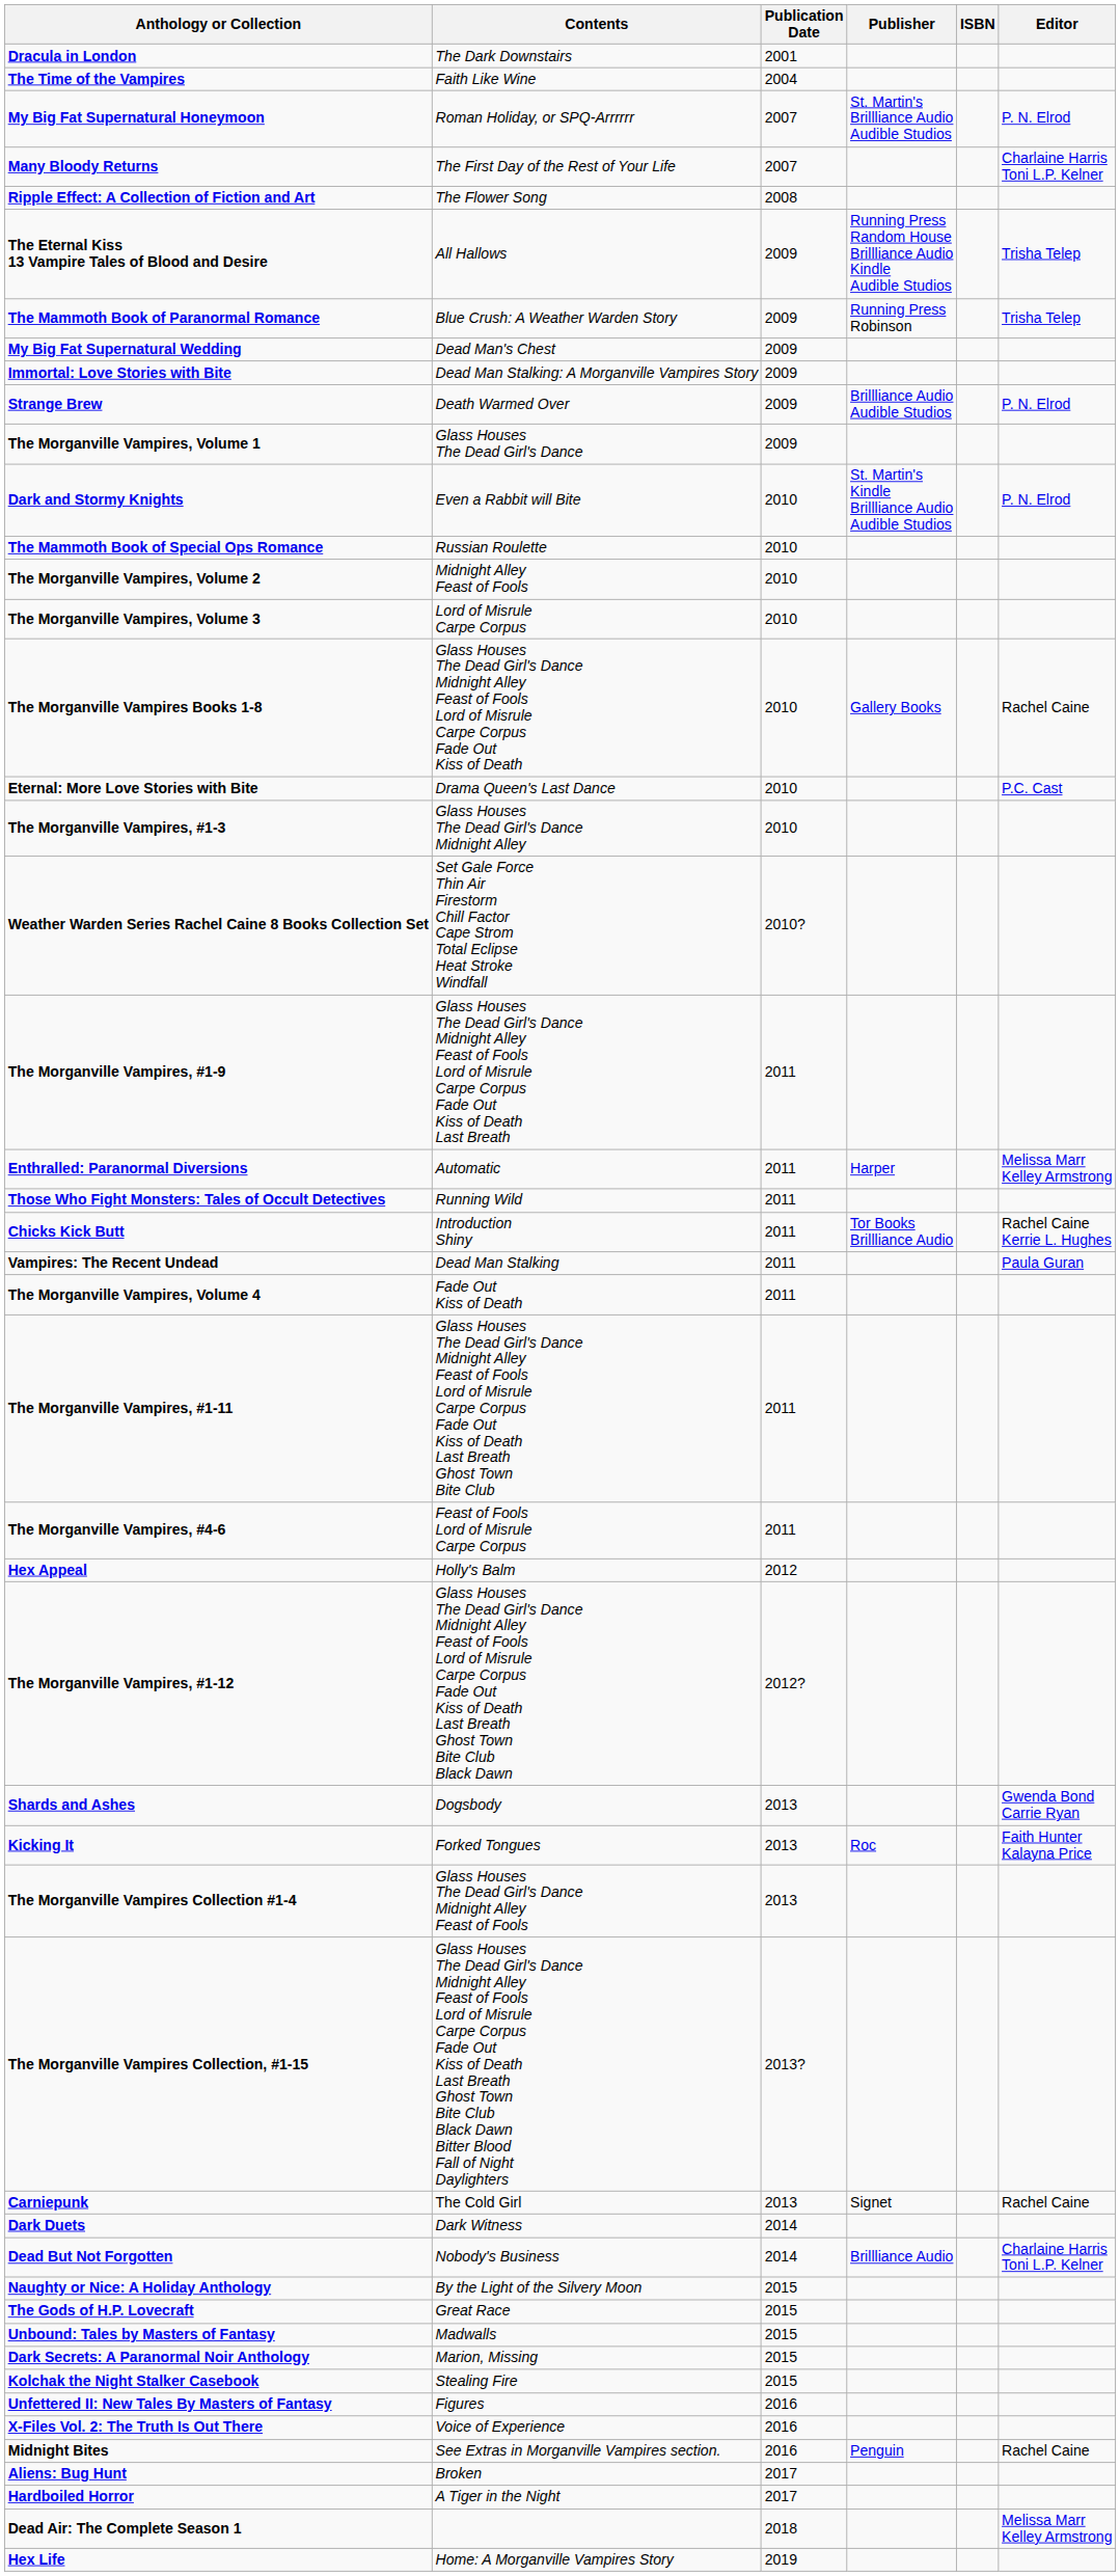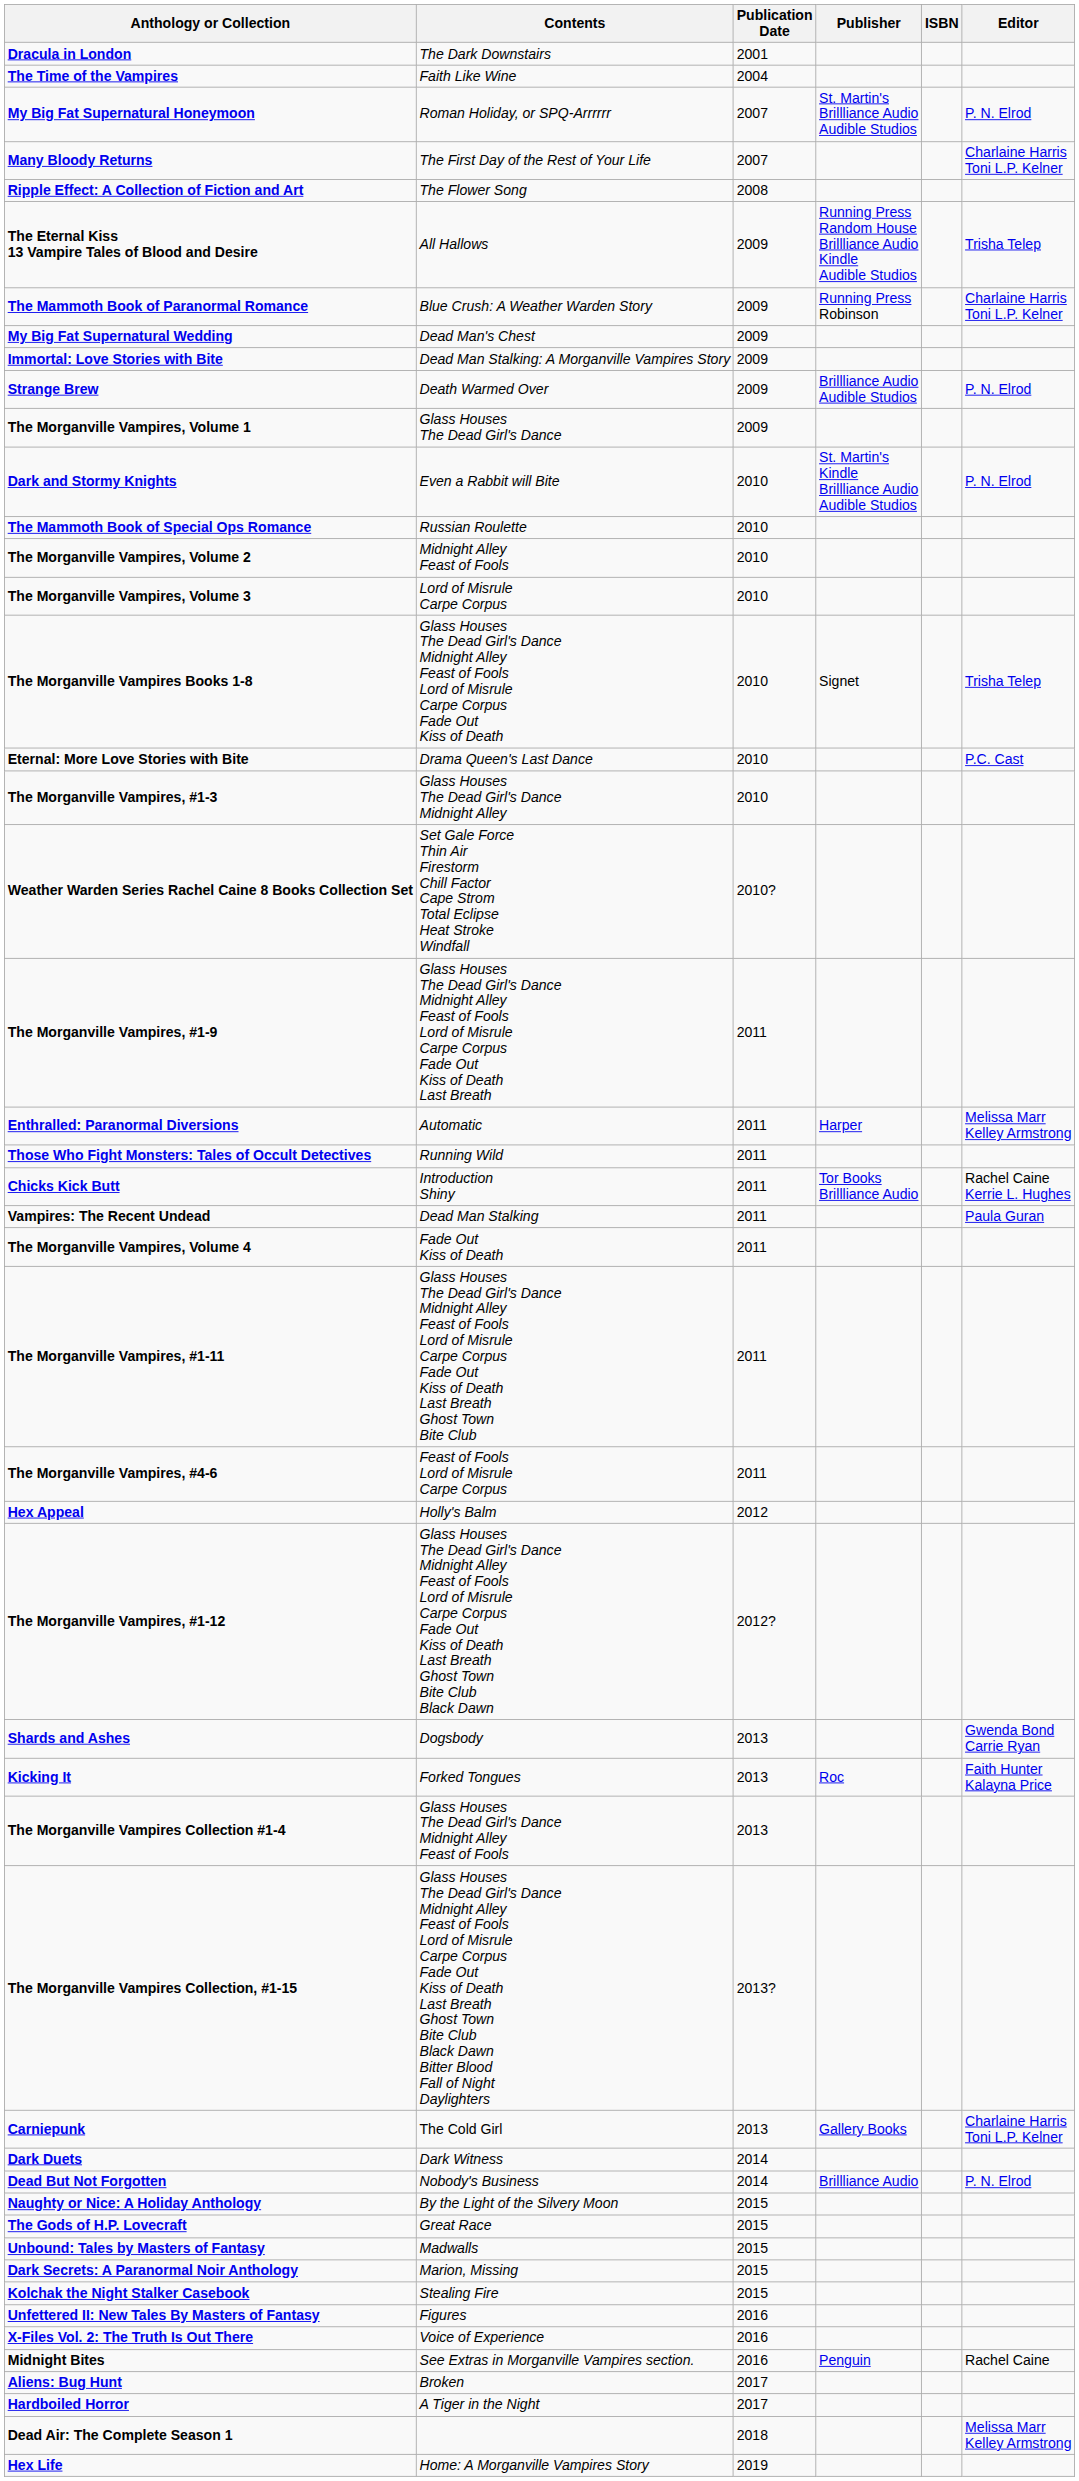The Mammoth Book of Paranormal Romance | Editor: Trisha Telep -> Charlaine Harris Toni L.P. Kelner
The Morganville Vampires Books 1-8 | Publisher: Gallery Books -> Signet
The Morganville Vampires Books 1-8 | Editor: Rachel Caine -> Trisha Telep
Carniepunk | Publisher: Signet -> Gallery Books
Carniepunk | Editor: Rachel Caine -> Charlaine Harris Toni L.P. Kelner
Dead But Not Forgotten | Editor: Charlaine Harris Toni L.P. Kelner -> P. N. Elrod
